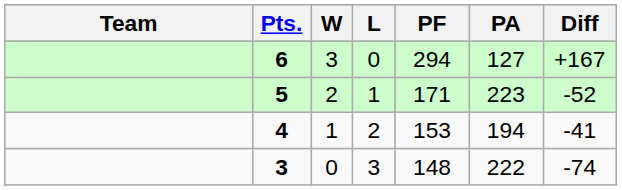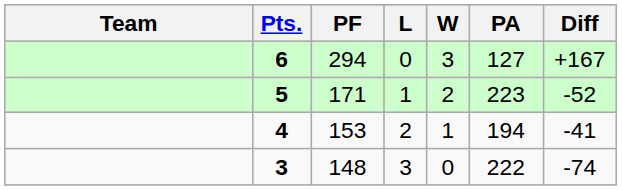columns swapped: W <-> PF
